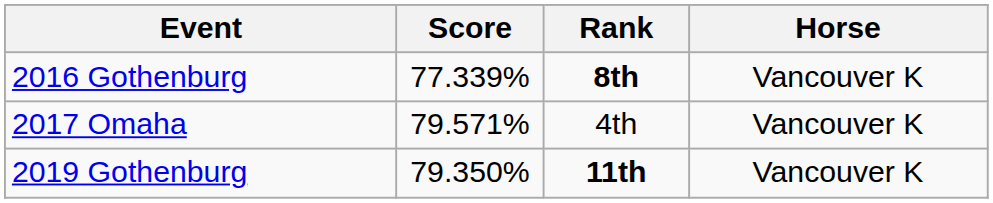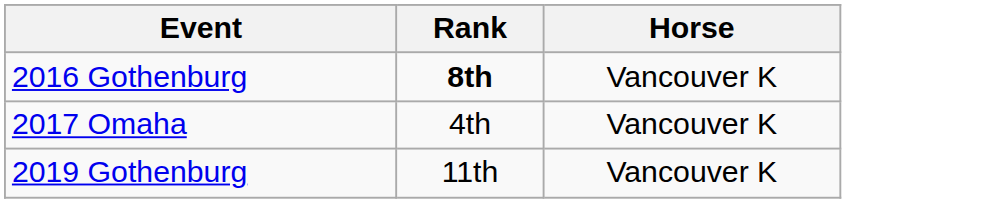- column: Score | 77.339% | 79.571% | 79.350%
2019 Gothenburg | Rank: bold -> normal
